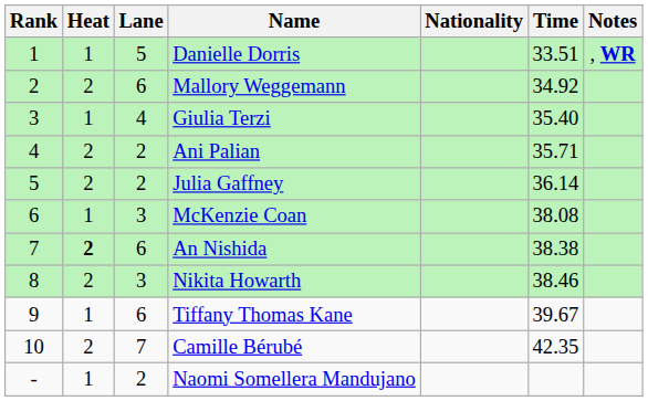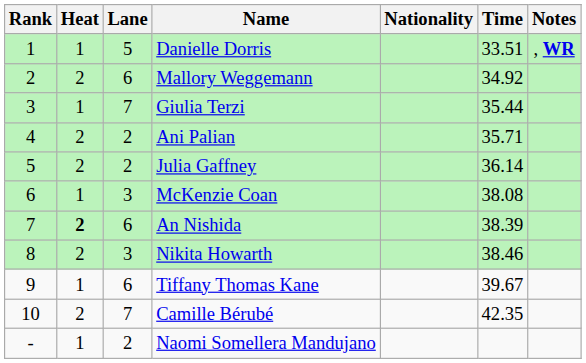Giulia Terzi | Lane: 4 -> 7
Giulia Terzi | Time: 35.40 -> 35.44
An Nishida | Time: 38.38 -> 38.39
